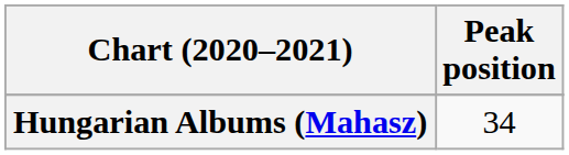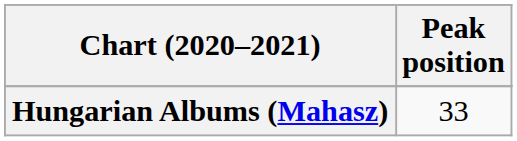Hungarian Albums (Mahasz) | Peak position: 34 -> 33
